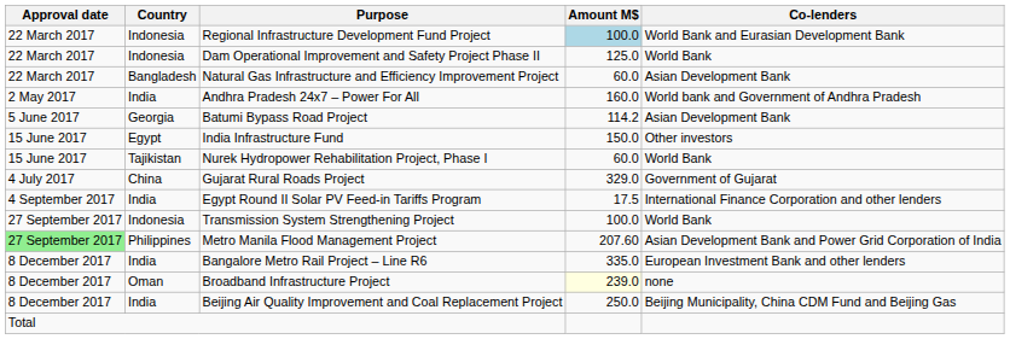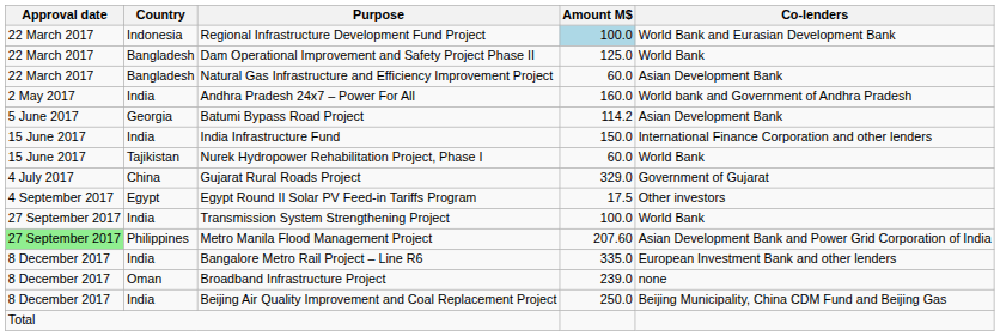Dam Operational Improvement and Safety Project Phase II | Country: Indonesia -> Bangladesh
India Infrastructure Fund | Country: Egypt -> India
India Infrastructure Fund | Co-lenders: Other investors -> International Finance Corporation and other lenders
Egypt Round II Solar PV Feed-in Tariffs Program | Country: India -> Egypt
Egypt Round II Solar PV Feed-in Tariffs Program | Co-lenders: International Finance Corporation and other lenders -> Other investors
Transmission System Strengthening Project | Country: Indonesia -> India
Broadband Infrastructure Project | Amount M$: lightyellow background -> no background
